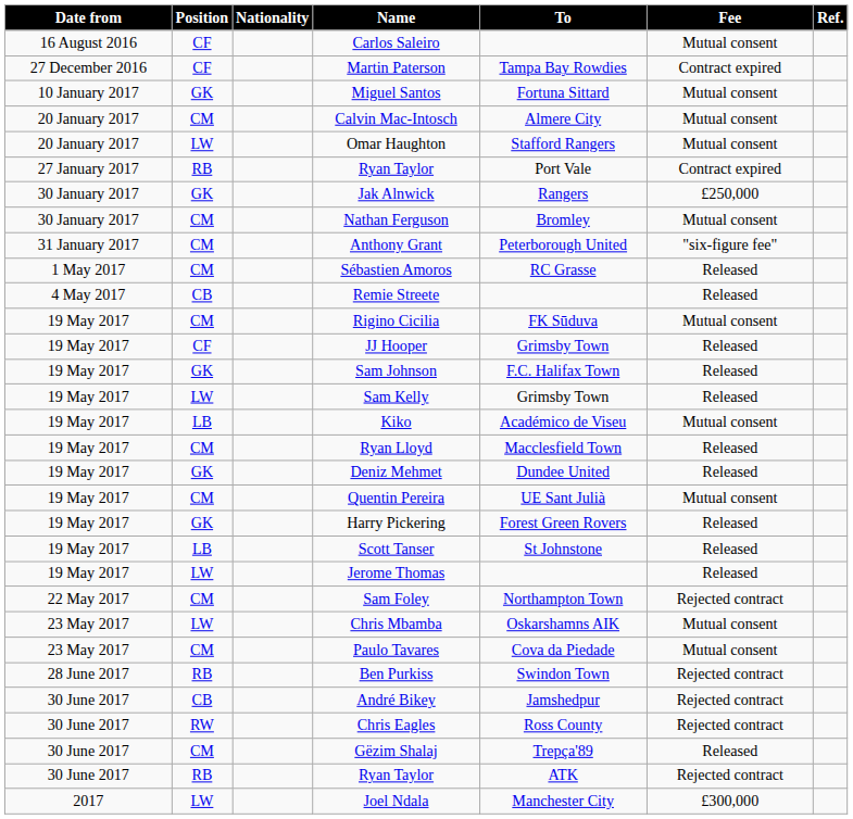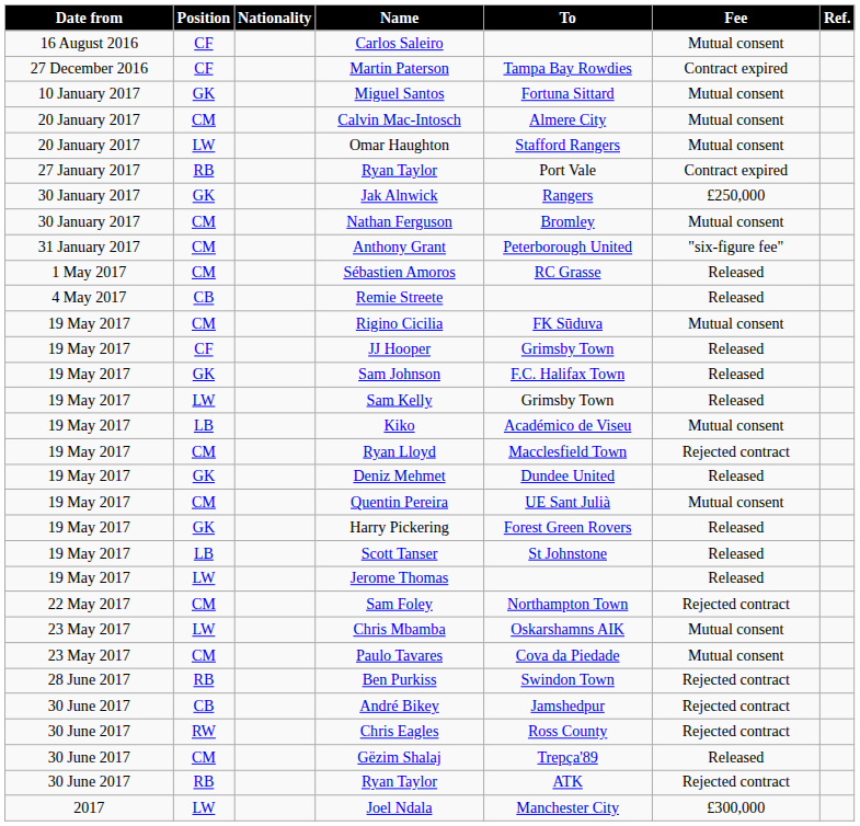Ryan Lloyd | Fee: Released -> Rejected contract
